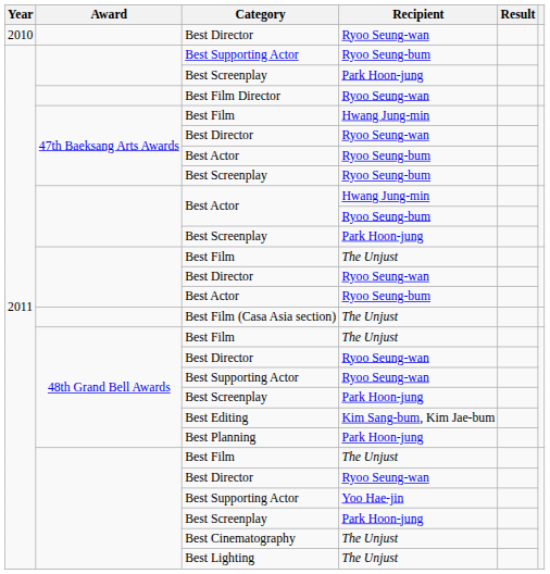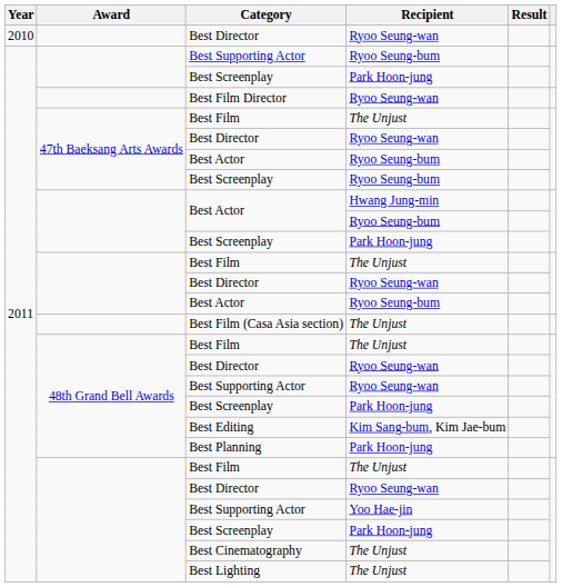47th Baeksang Arts Awards / Best Film | Recipient: Hwang Jung-min -> The Unjust
